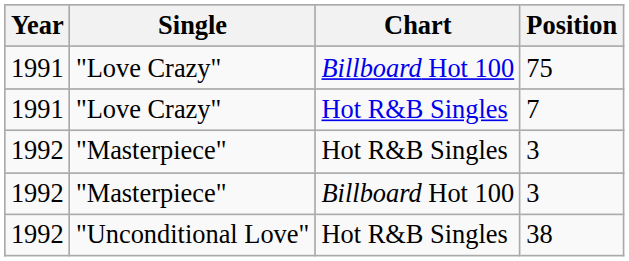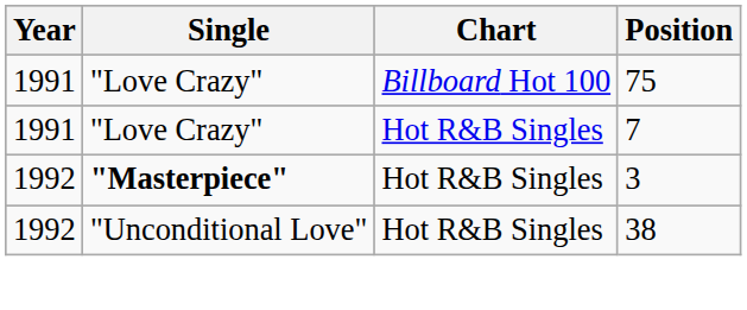Hot R&B Singles / 3 | Single: normal -> bold
- row: 1992 | "Masterpiece" | Billboard Hot 100 | 3
